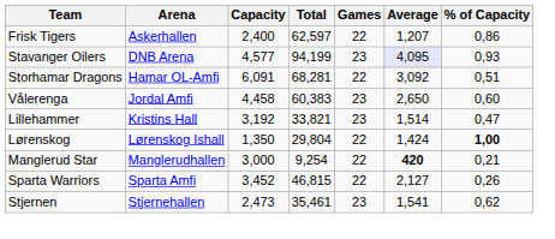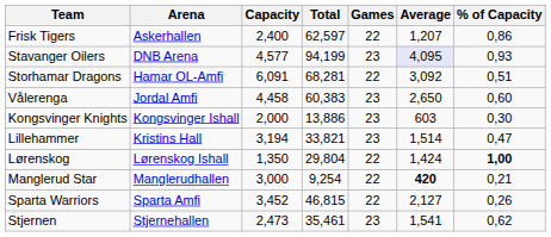+ row: Kongsvinger Knights | Kongsvinger Ishall | 2,000 | 13,886 | 23 | 603 | 0,30
Lillehammer | Capacity: 3,192 -> 3,194
